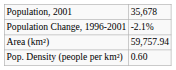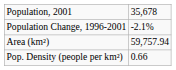Pop. Density (people per km²) | column 2: 0.60 -> 0.66
